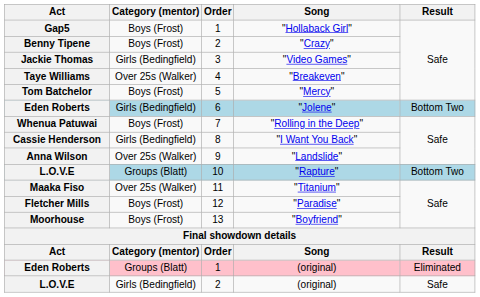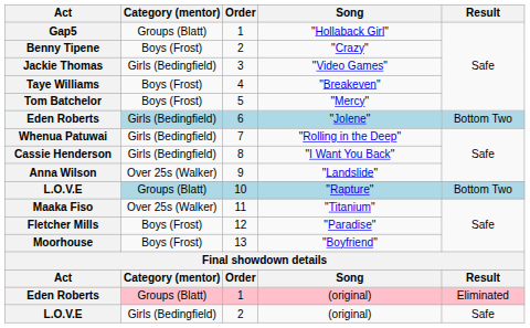"Hollaback Girl" | Category (mentor): Boys (Frost) -> Groups (Blatt)
"Breakeven" | Category (mentor): Over 25s (Walker) -> Boys (Frost)
"Rolling in the Deep" | Category (mentor): Boys (Frost) -> Girls (Bedingfield)
